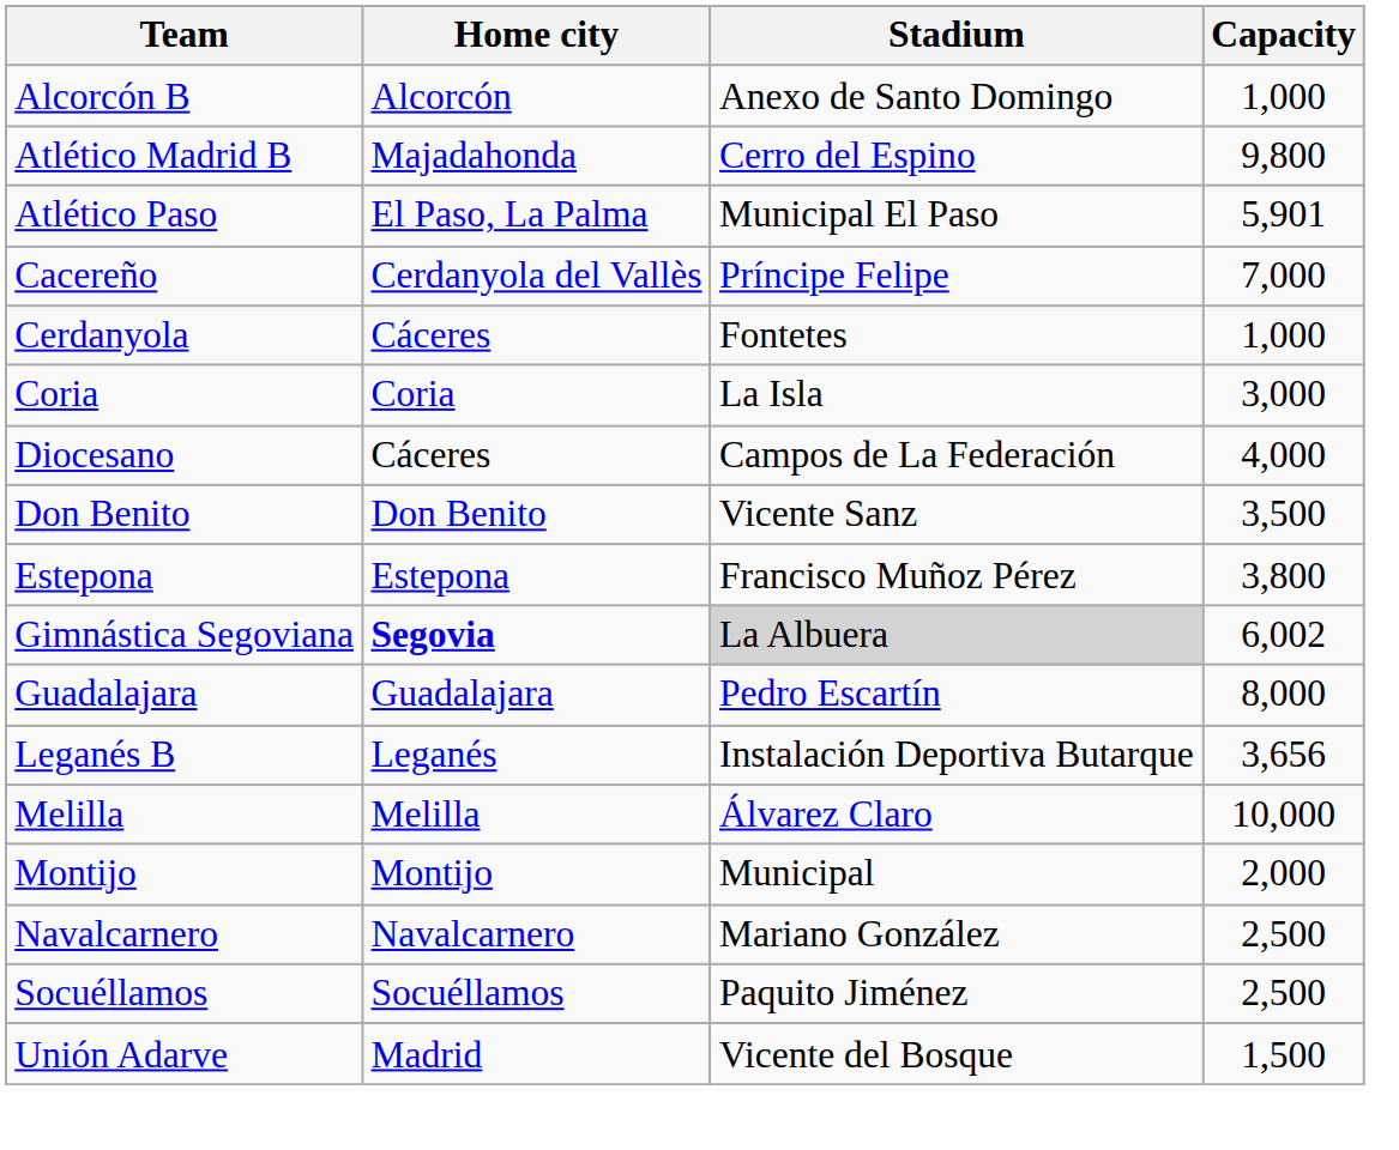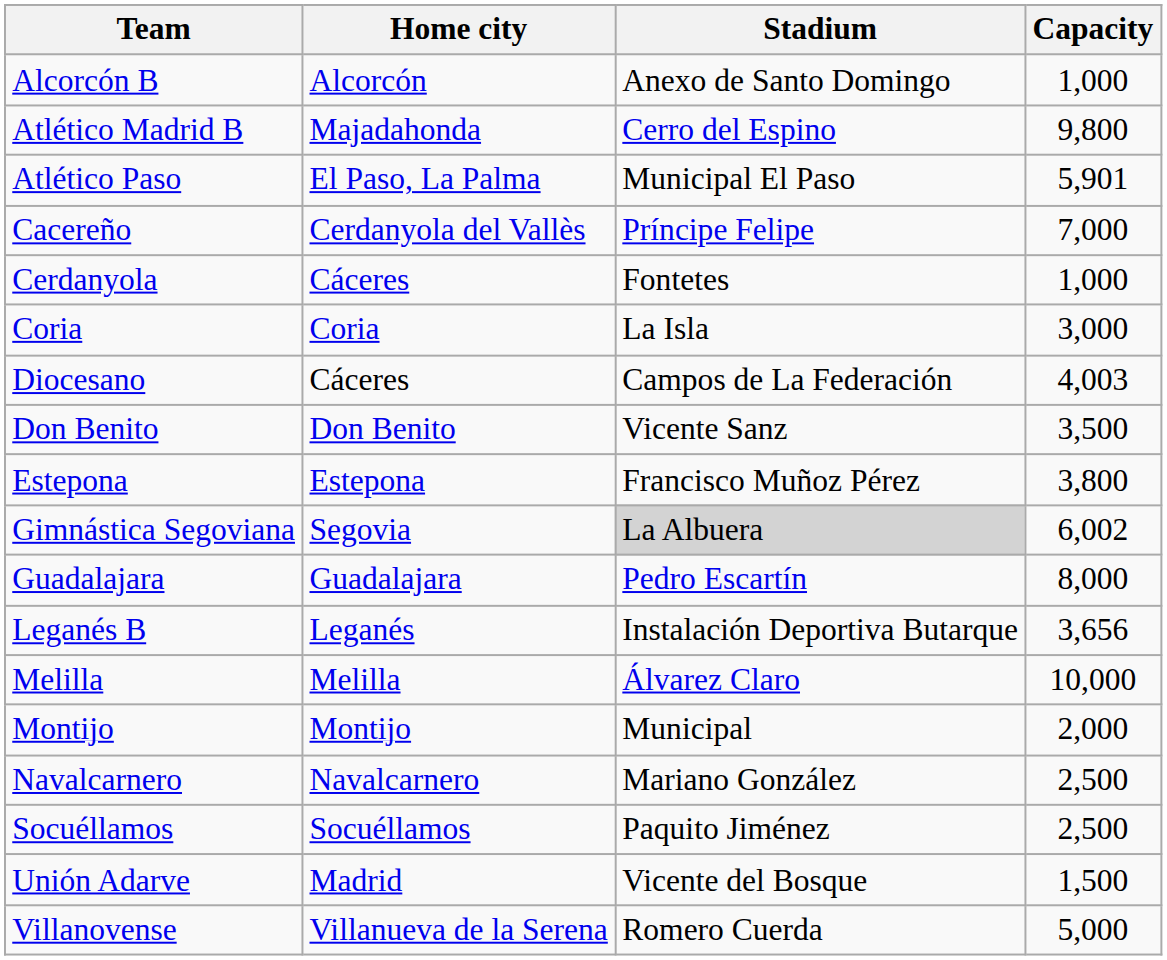Diocesano | Capacity: 4,000 -> 4,003
Gimnástica Segoviana | Home city: bold -> normal
+ row: Villanovense | Villanueva de la Serena | Romero Cuerda | 5,000
